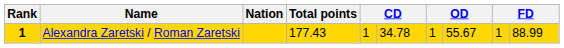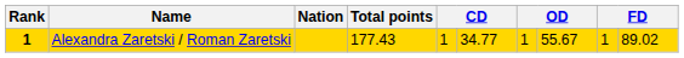Alexandra Zaretski / Roman Zaretski | column 6: 34.78 -> 34.77
Alexandra Zaretski / Roman Zaretski | column 10: 88.99 -> 89.02
